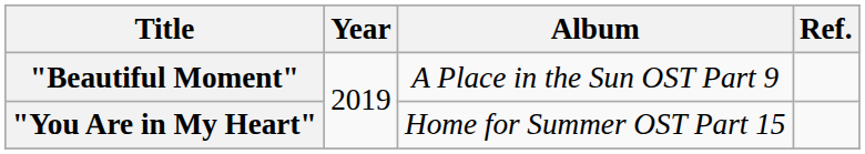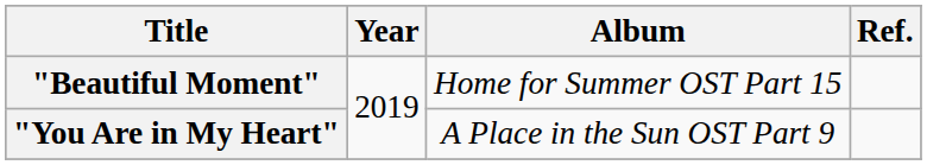"Beautiful Moment" | Album: A Place in the Sun OST Part 9 -> Home for Summer OST Part 15
"You Are in My Heart" | Album: Home for Summer OST Part 15 -> A Place in the Sun OST Part 9
